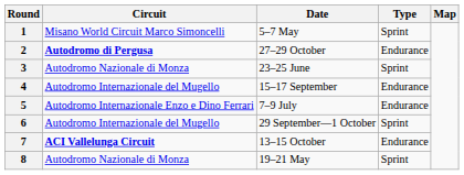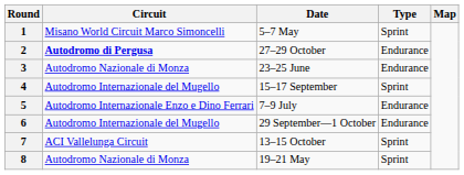3 | Type: Sprint -> Endurance
4 | Type: Endurance -> Sprint
6 | Type: Sprint -> Endurance
7 | Circuit: bold -> normal
7 | Type: Endurance -> Sprint
